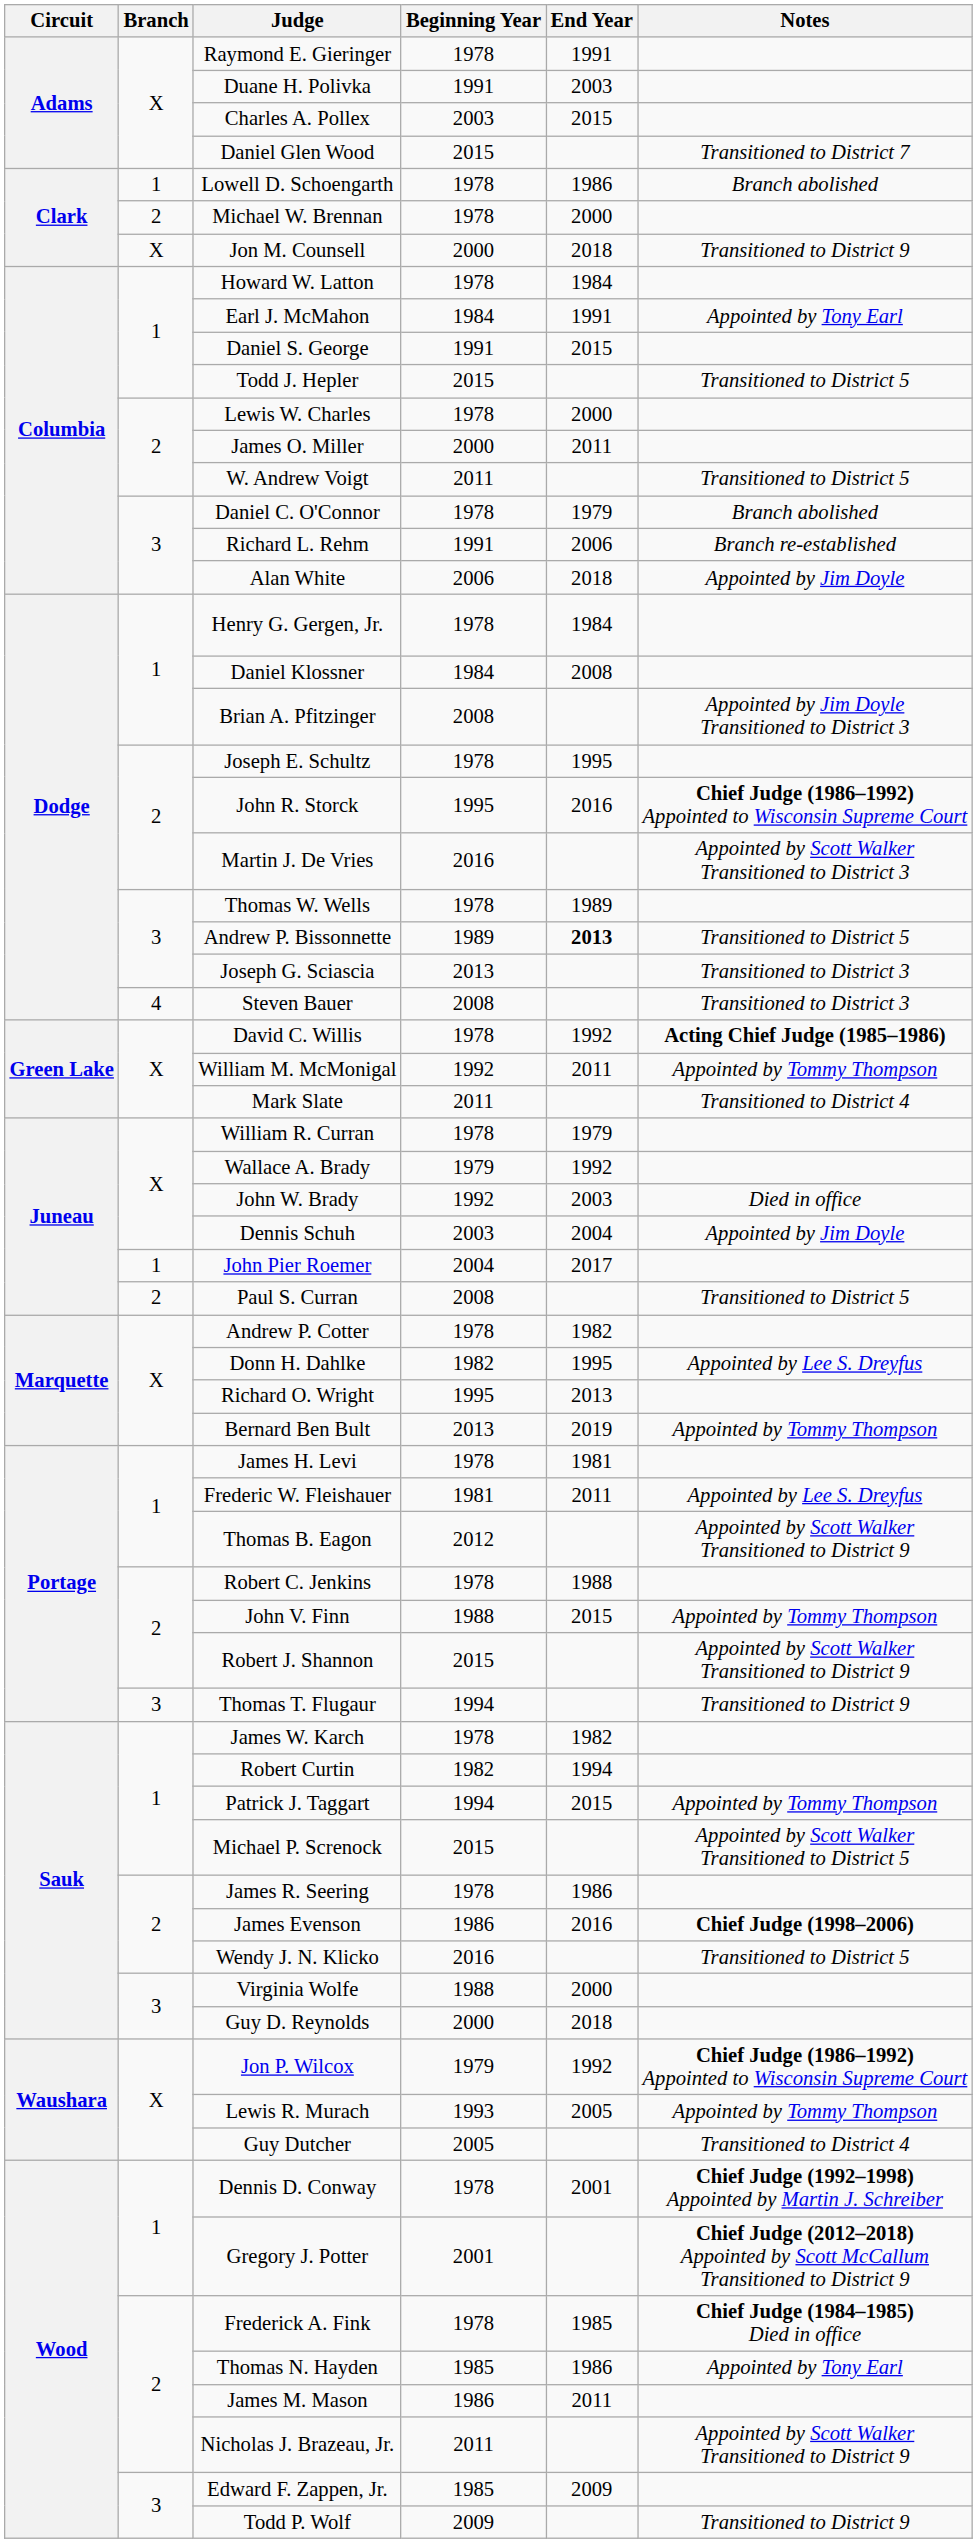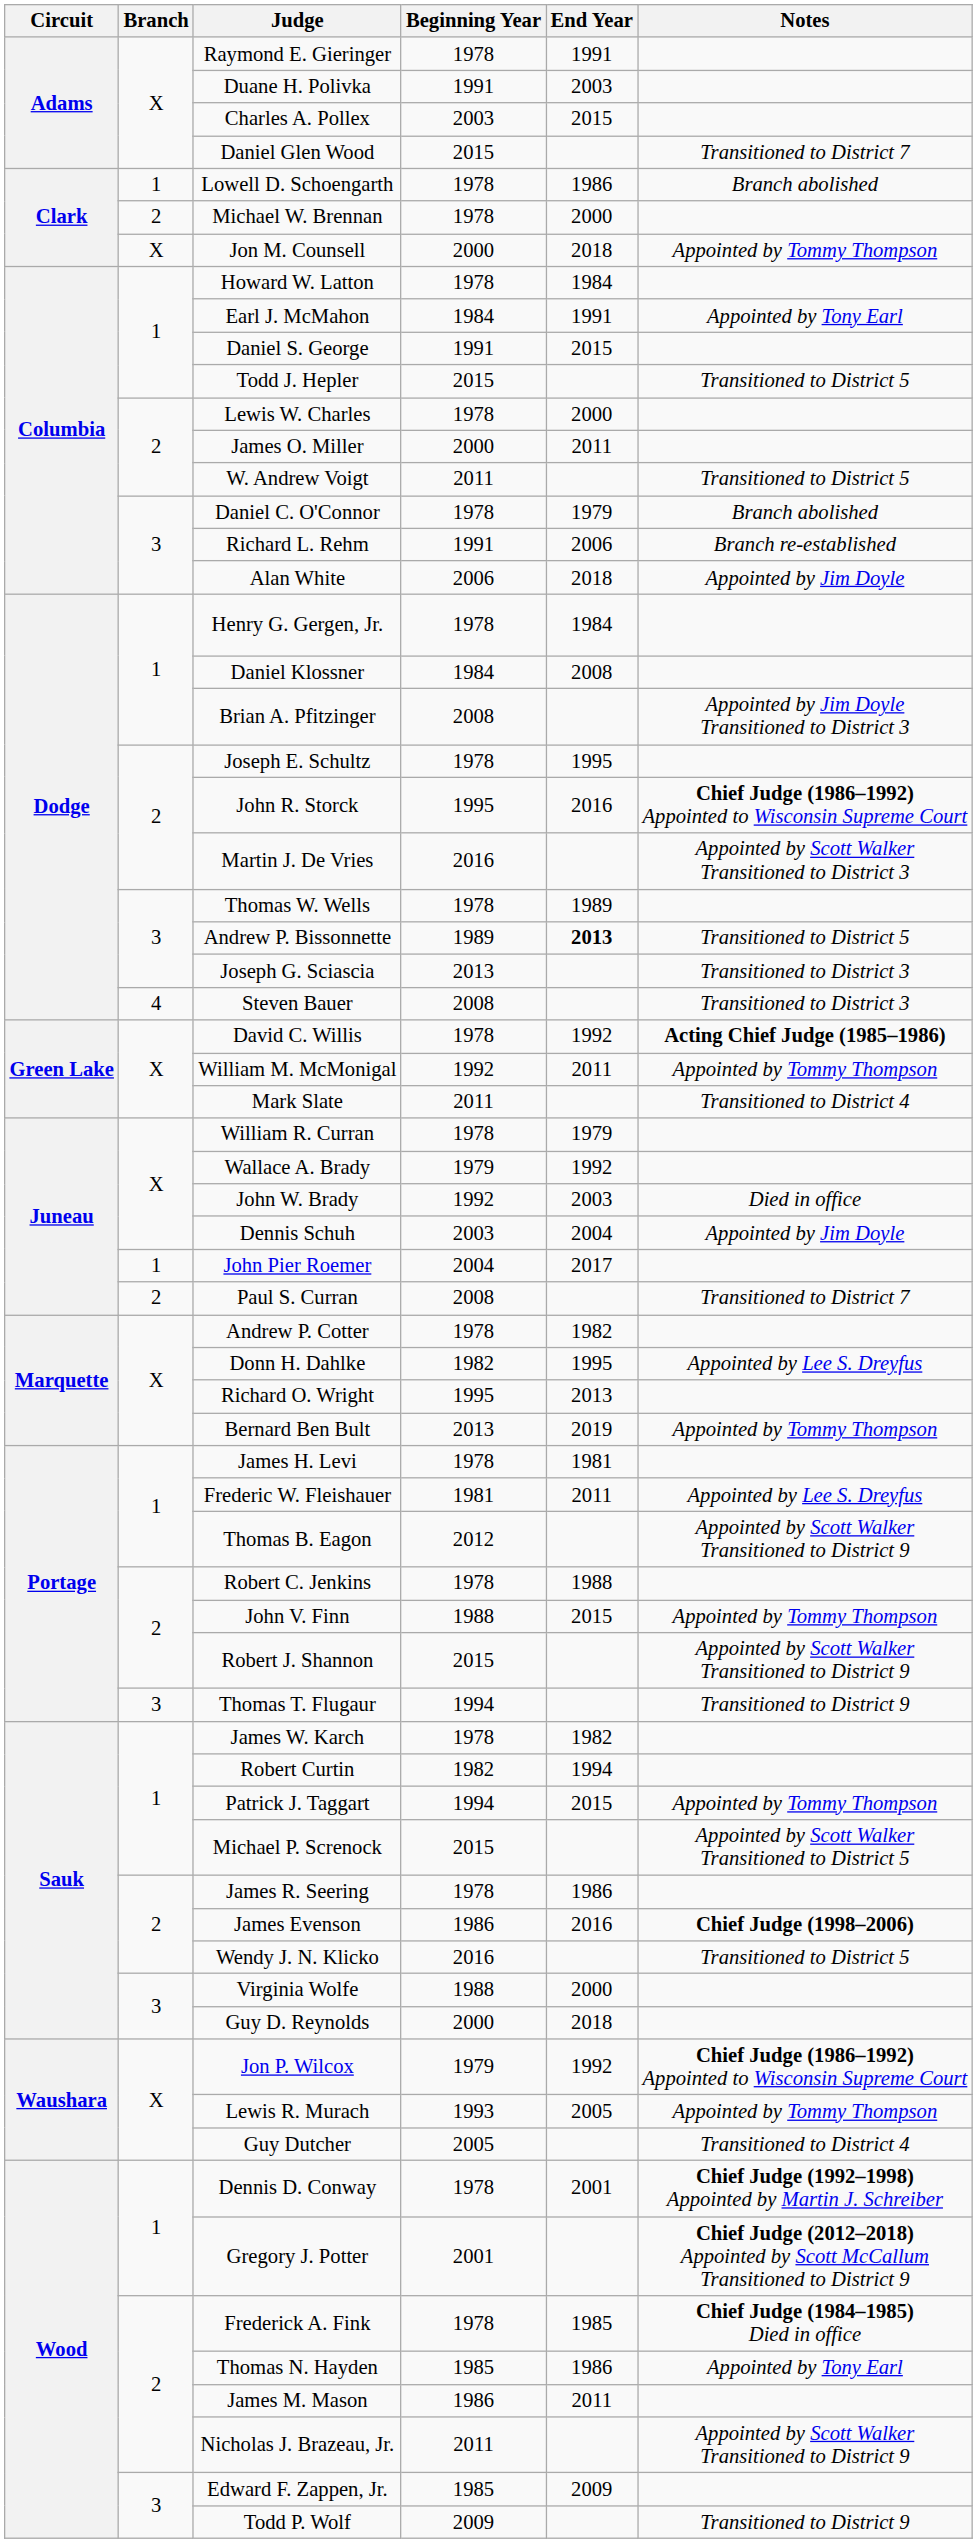Jon M. Counsell | Notes: Transitioned to District 9 -> Appointed by Tommy Thompson
Paul S. Curran | Notes: Transitioned to District 5 -> Transitioned to District 7
